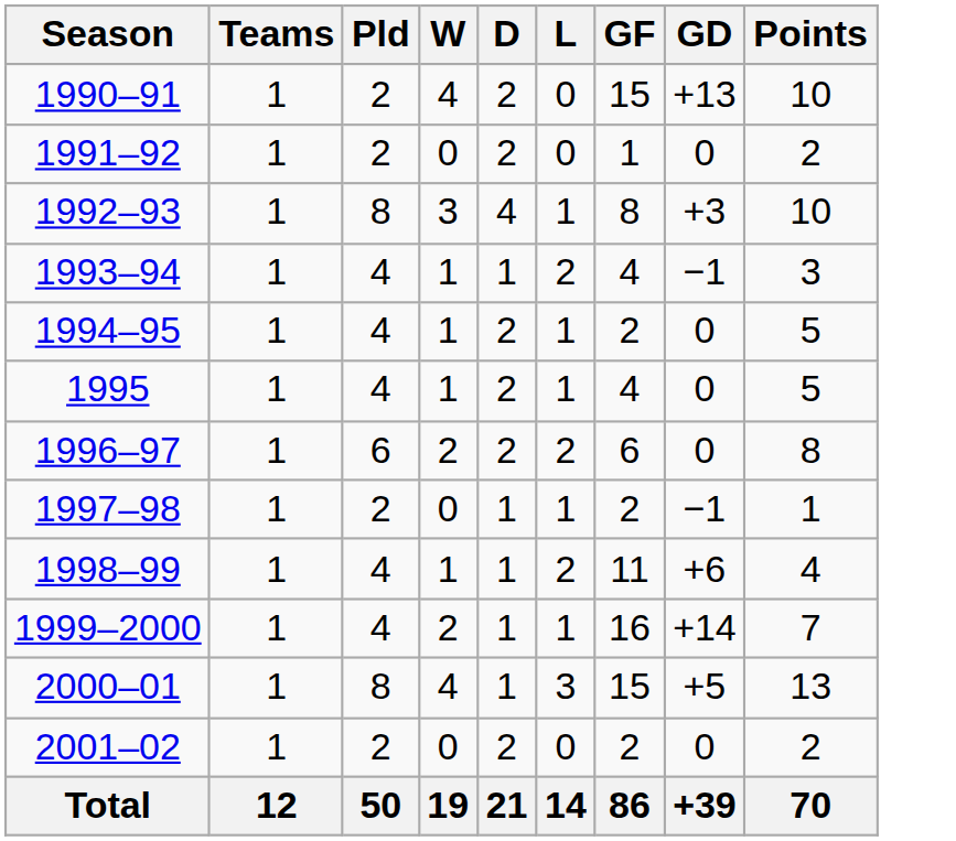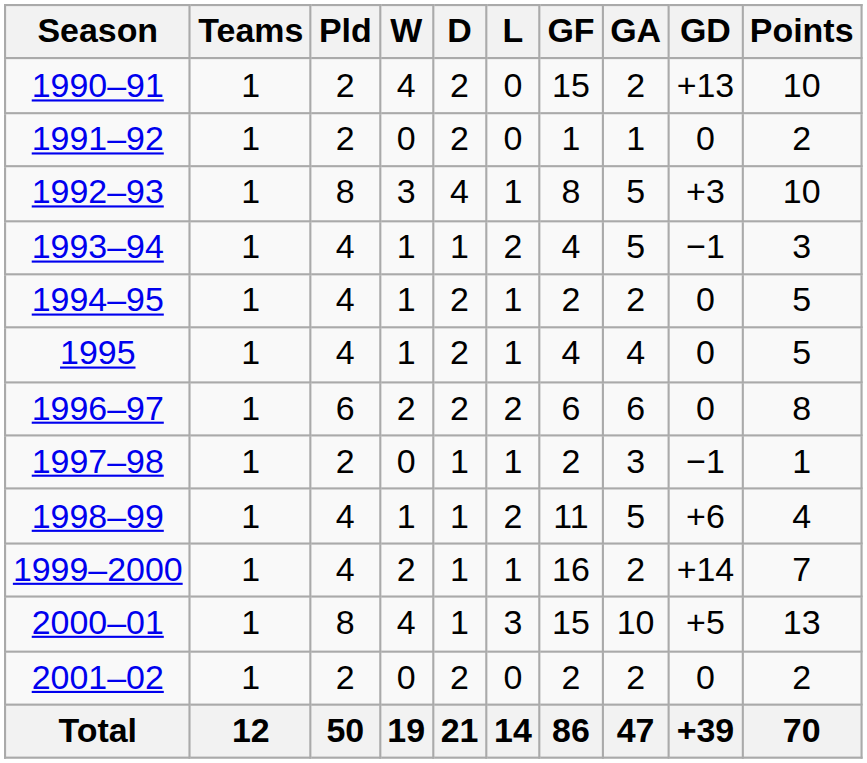+ column: GA | 2 | 1 | 5 | 5 | 2 | 4 | 6 | 3 | 5 | 2 | 10 | 2 | 47
